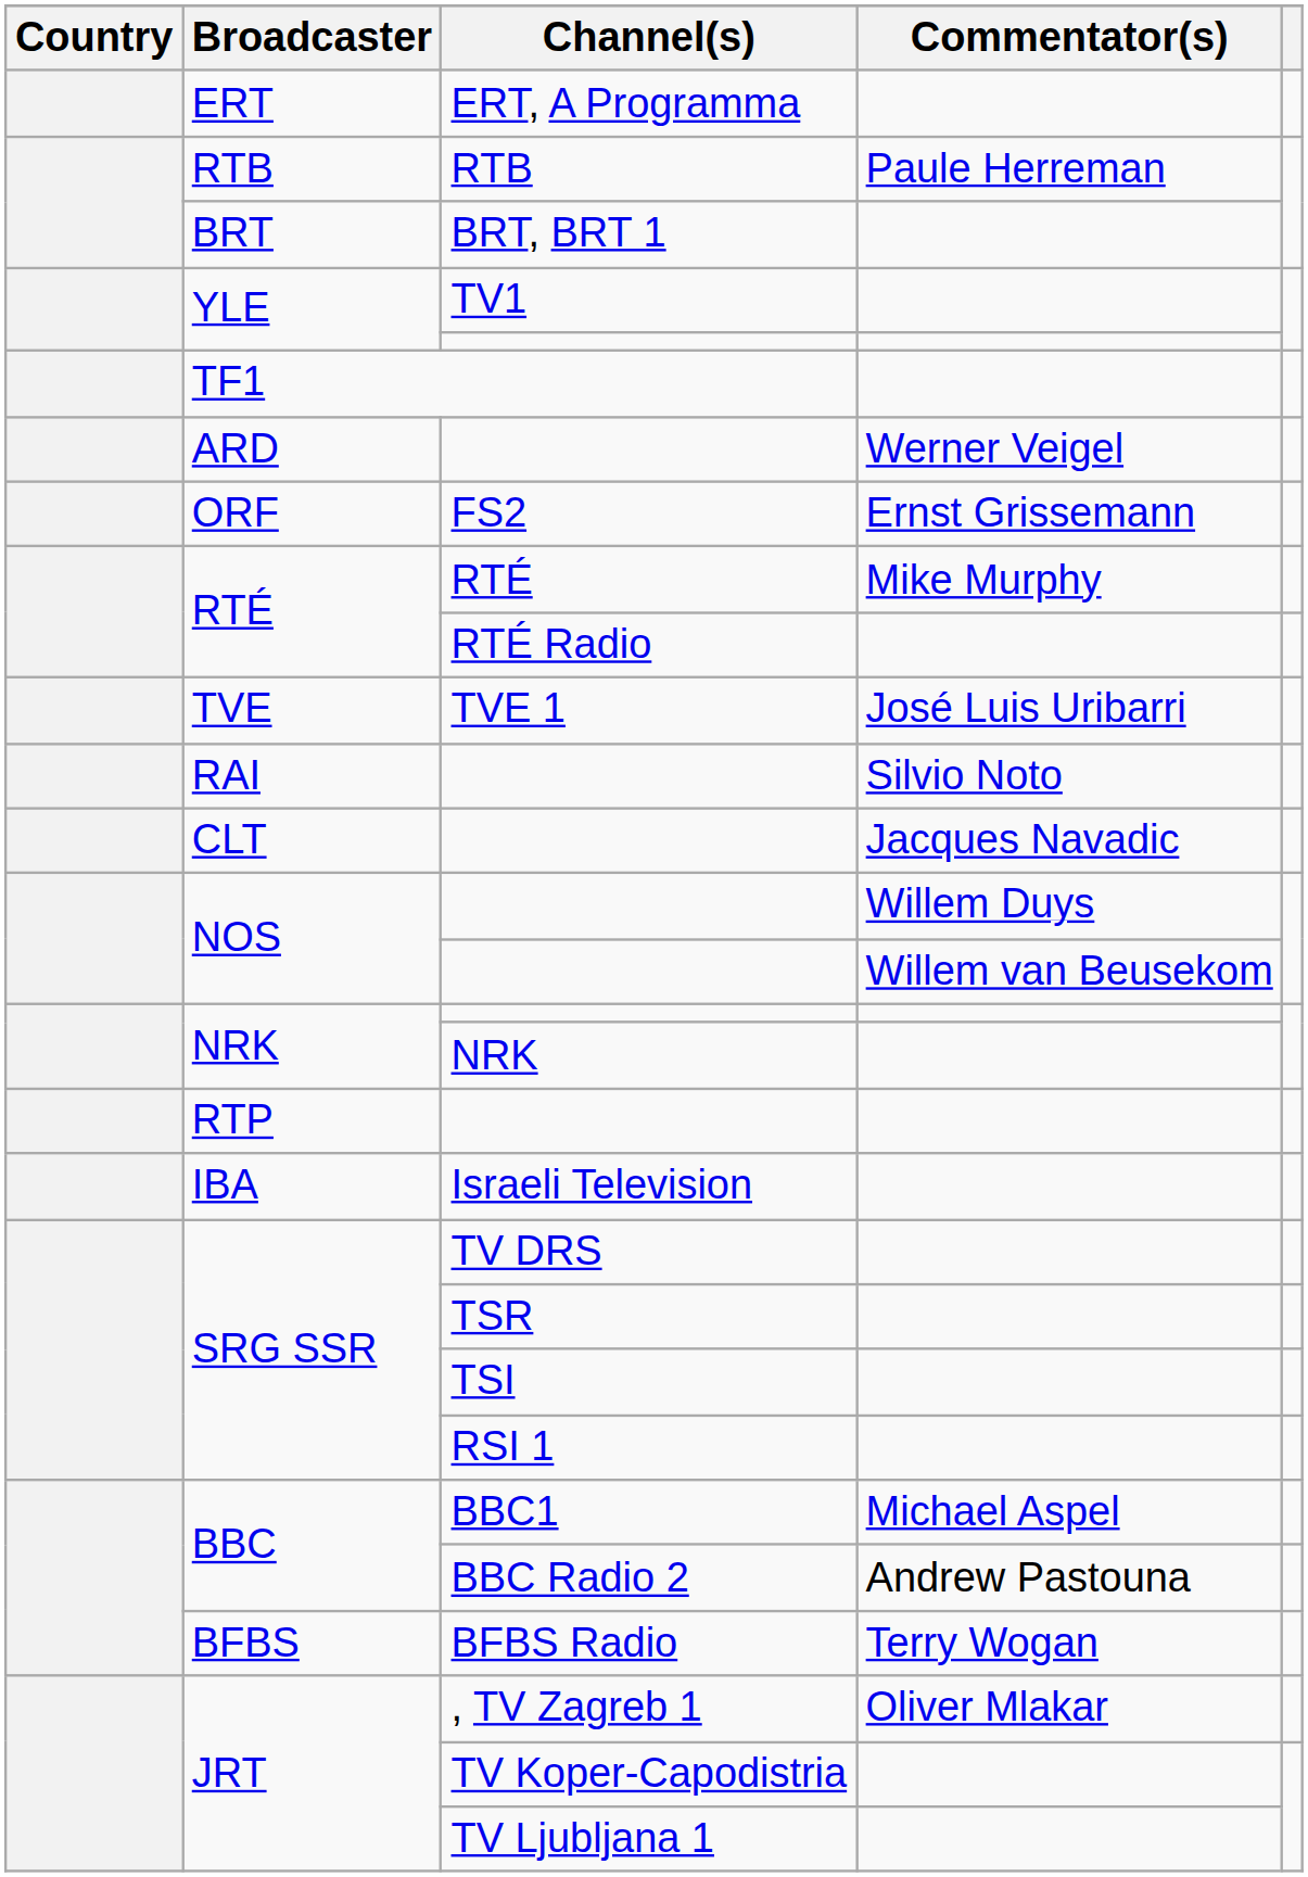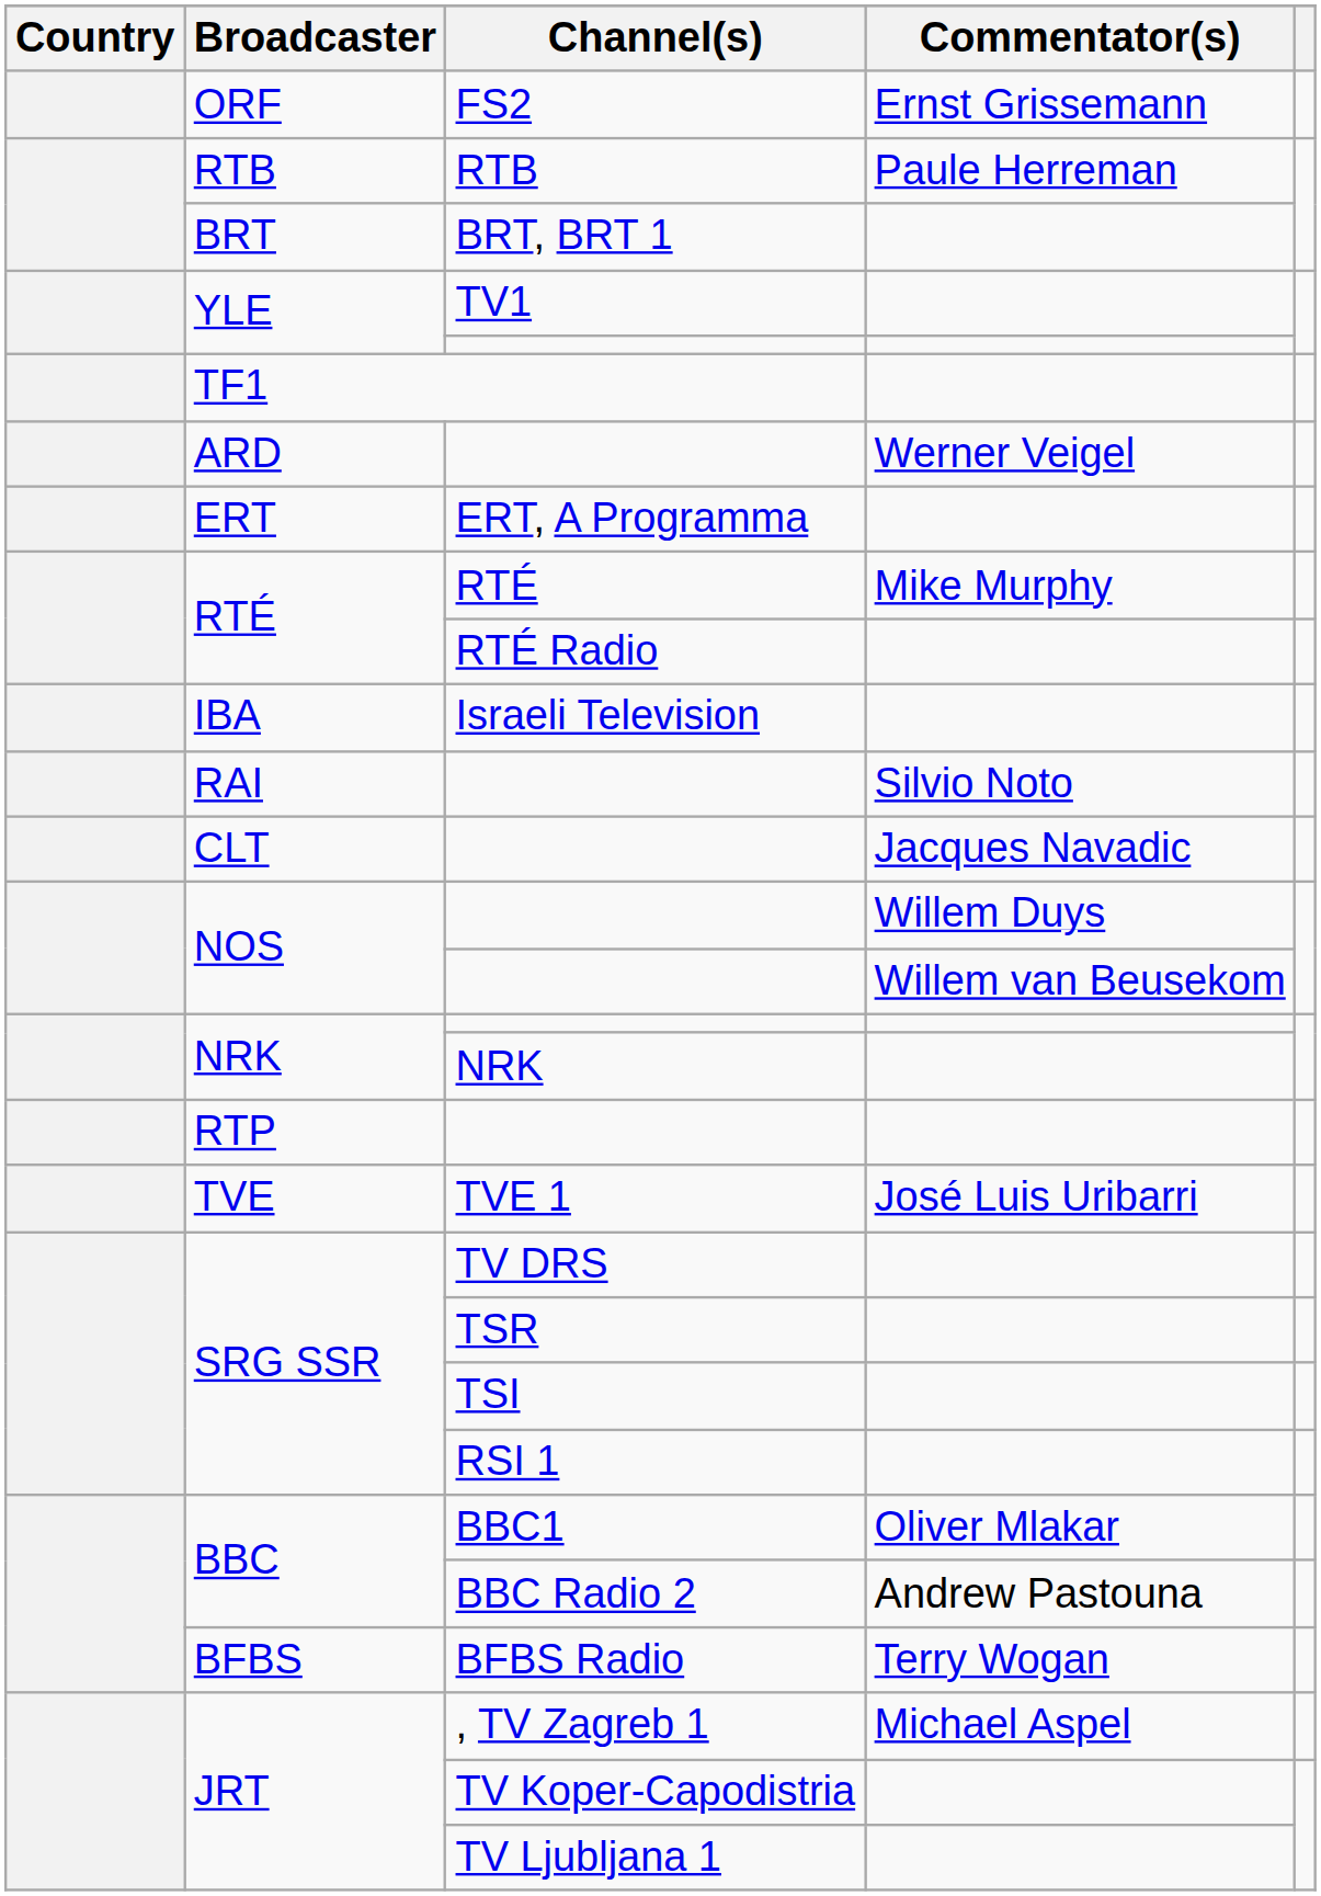rows swapped: FS2 <-> ERT, A Programma
rows swapped: Israeli Television <-> TVE 1
BBC1 | Commentator(s): Michael Aspel -> Oliver Mlakar
, TV Zagreb 1 | Commentator(s): Oliver Mlakar -> Michael Aspel
